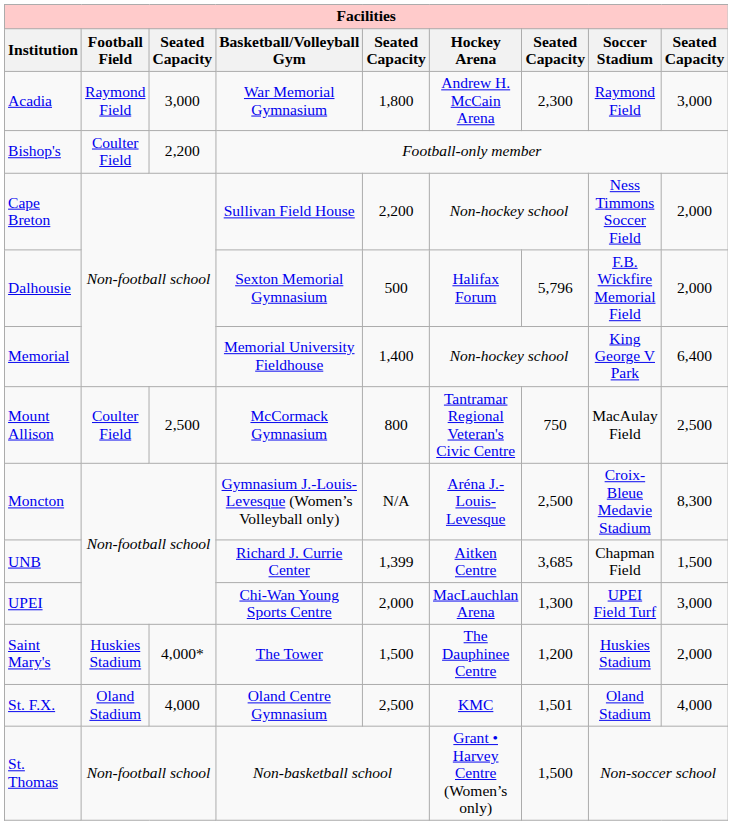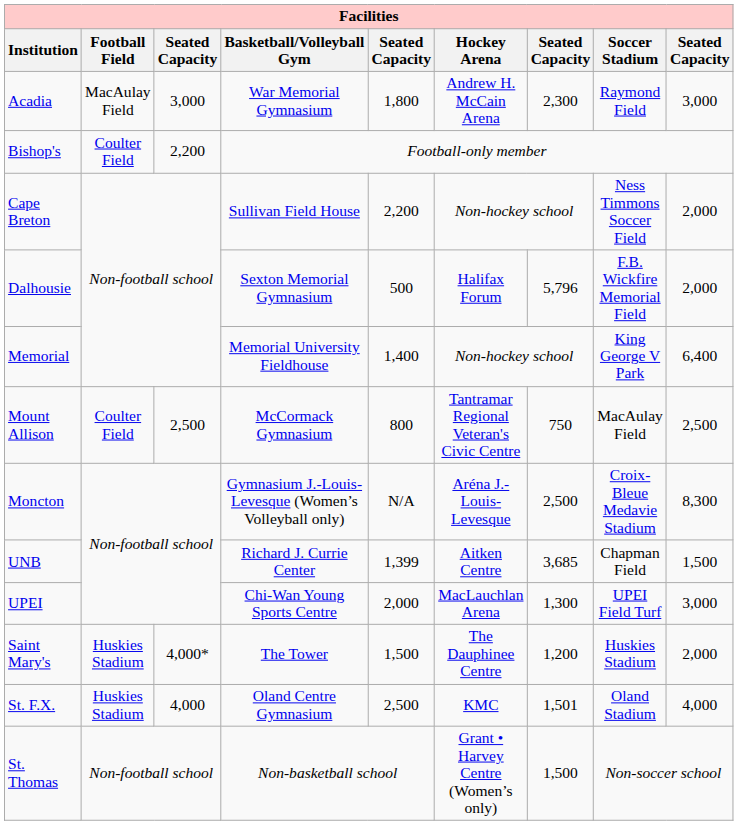Acadia | Football Field: Raymond Field -> MacAulay Field
St. F.X. | Football Field: Oland Stadium -> Huskies Stadium
